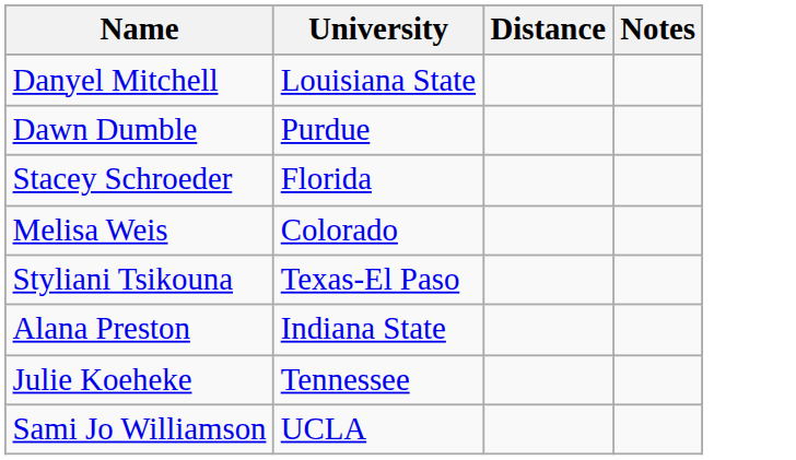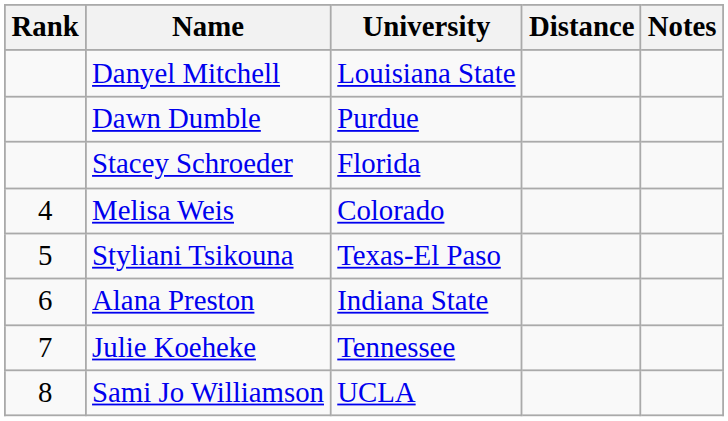+ column: Rank | 4 | 5 | 6 | 7 | 8
